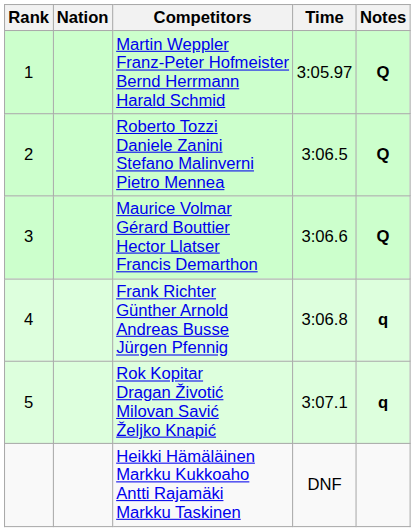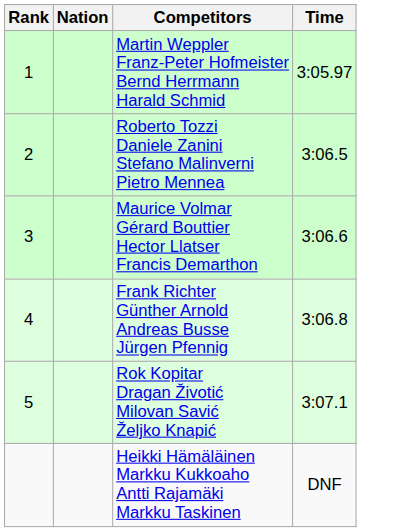- column: Notes | Q | Q | Q | q | q
